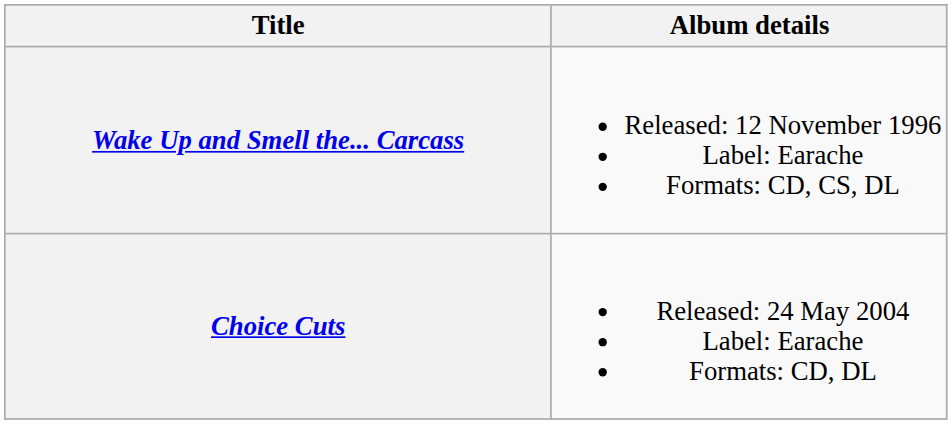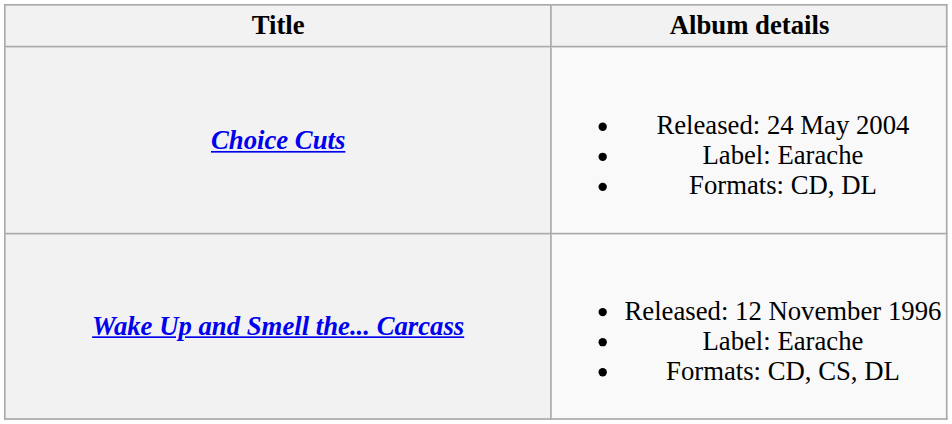rows swapped: Wake Up and Smell the... Carcass <-> Choice Cuts
